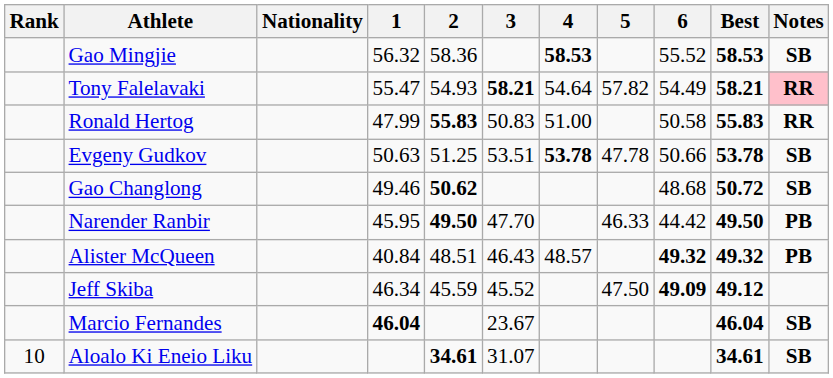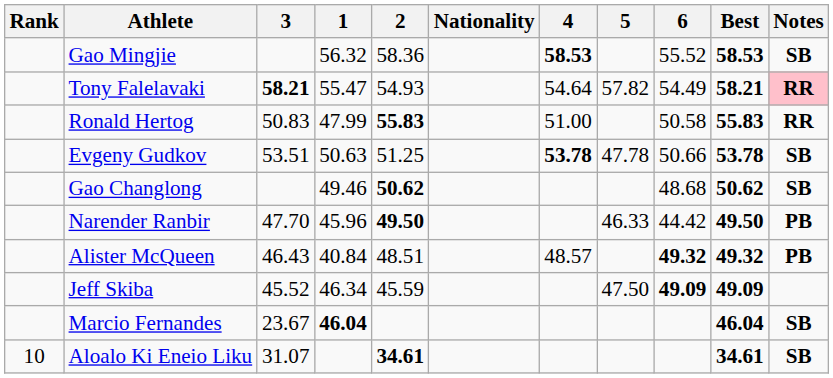columns swapped: Nationality <-> 3
Gao Changlong | Best: 50.72 -> 50.62
Narender Ranbir | 1: 45.95 -> 45.96
Jeff Skiba | Best: 49.12 -> 49.09
